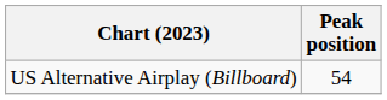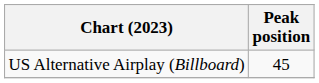US Alternative Airplay (Billboard) | Peak position: 54 -> 45
